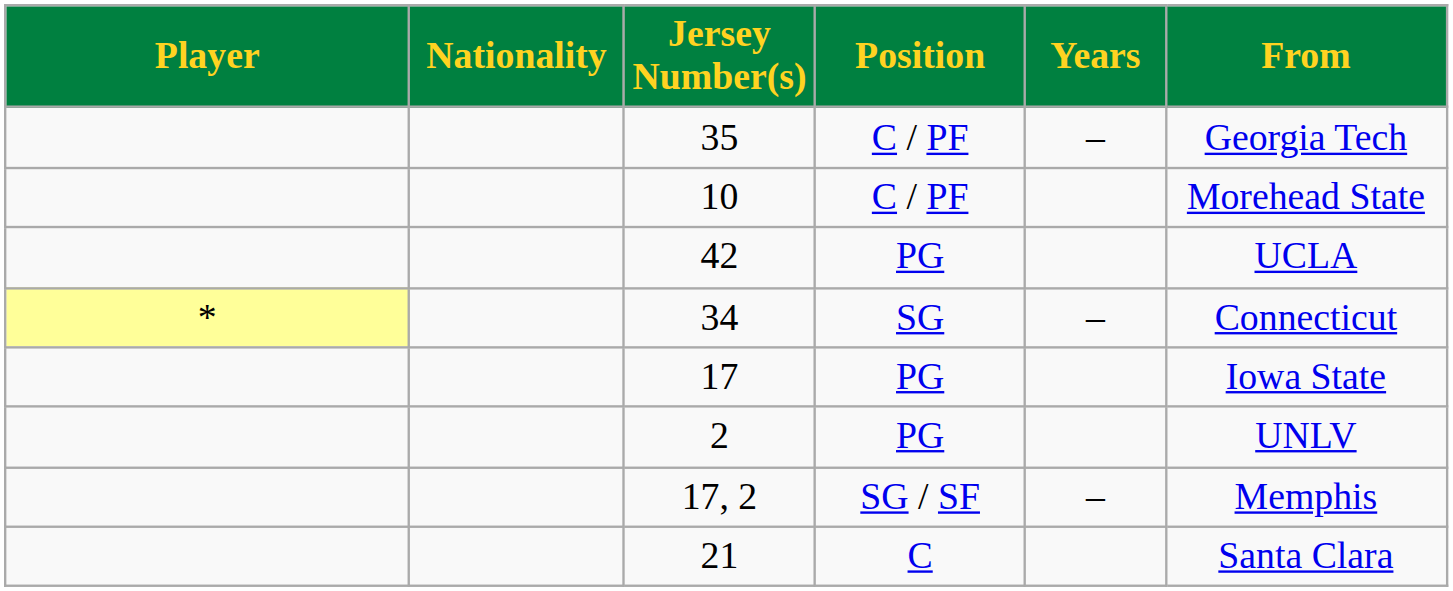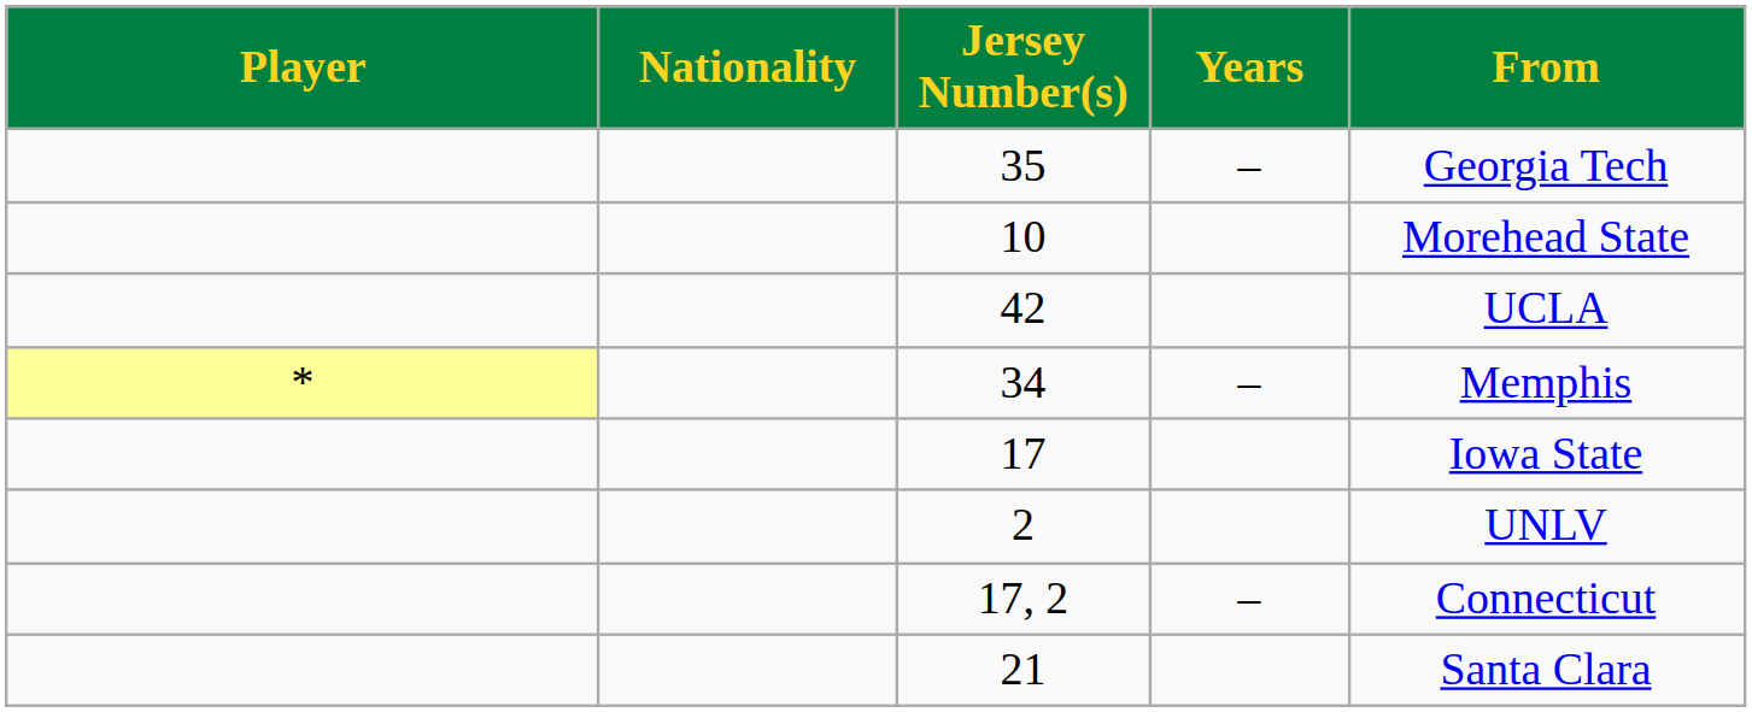- column: Position | C / PF | C / PF | PG | SG | PG | PG | SG / SF | C
34 | From: Connecticut -> Memphis
17, 2 | From: Memphis -> Connecticut
